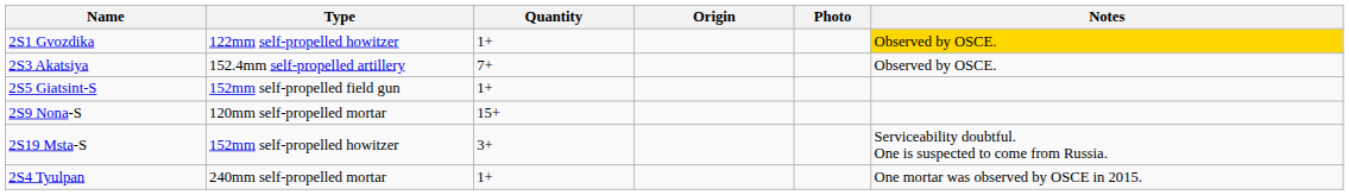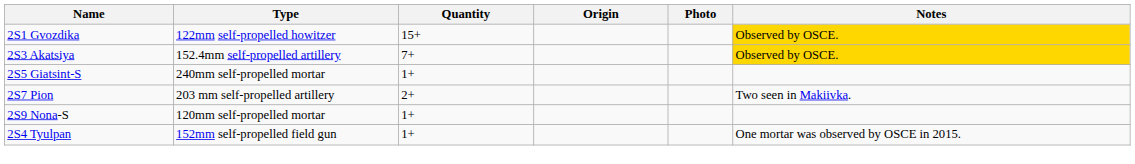2S1 Gvozdika | Quantity: 1+ -> 15+
2S3 Akatsiya | Notes: no background -> gold background
2S5 Giatsint-S | Type: 152mm self-propelled field gun -> 240mm self-propelled mortar
+ row: 2S7 Pion | 203 mm self-propelled artillery | 2+ | Two seen in Makiivka.
2S9 Nona-S | Quantity: 15+ -> 1+
- row: 2S19 Msta-S | 152mm self-propelled howitzer | 3+ | Serviceability doubtful. One is suspected to come from Russia.
2S4 Tyulpan | Type: 240mm self-propelled mortar -> 152mm self-propelled field gun
